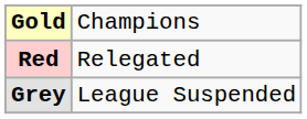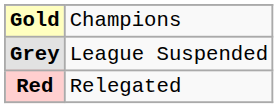rows swapped: Red <-> Grey
